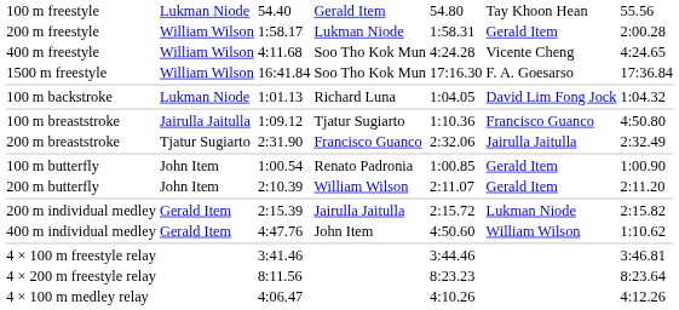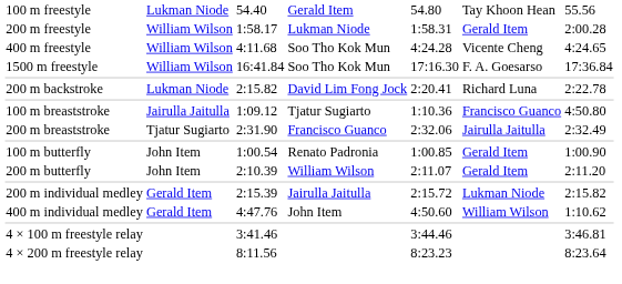- row: 100 m backstroke | Lukman Niode | 1:01.13 | Richard Luna | 1:04.05 | David Lim Fong Jock | 1:04.32
+ row: 200 m backstroke | Lukman Niode | 2:15.82 | David Lim Fong Jock | 2:20.41 | Richard Luna | 2:22.78
- row: 4 × 100 m medley relay | 4:06.47 | 4:10.26 | 4:12.26
